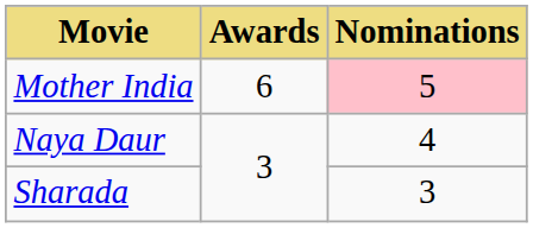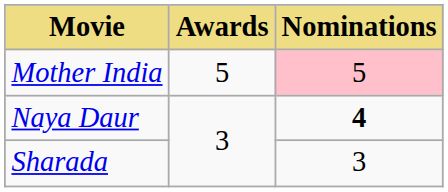Mother India | Awards: 6 -> 5
Naya Daur | Nominations: normal -> bold
